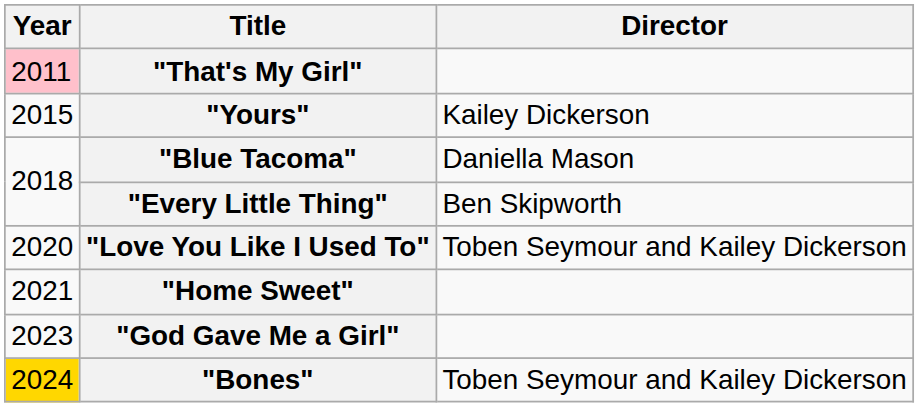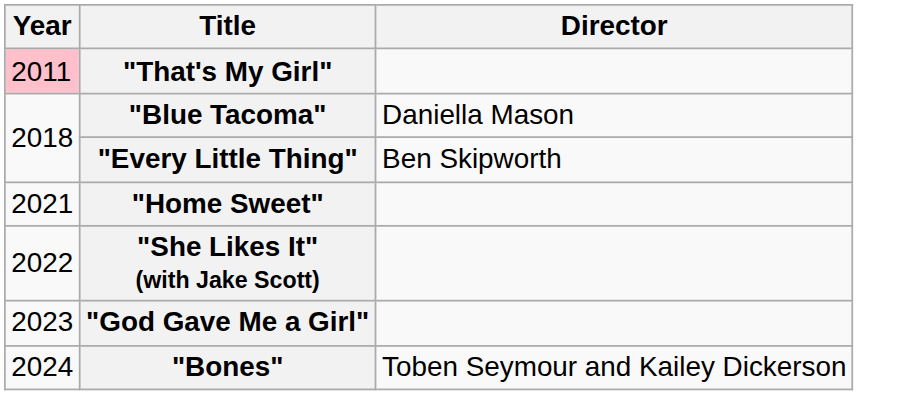- row: 2015 | "Yours" | Kailey Dickerson
- row: 2020 | "Love You Like I Used To" | Toben Seymour and Kailey Dickerson
+ row: 2022 | "She Likes It" (with Jake Scott)
"Bones" | Year: gold background -> no background
